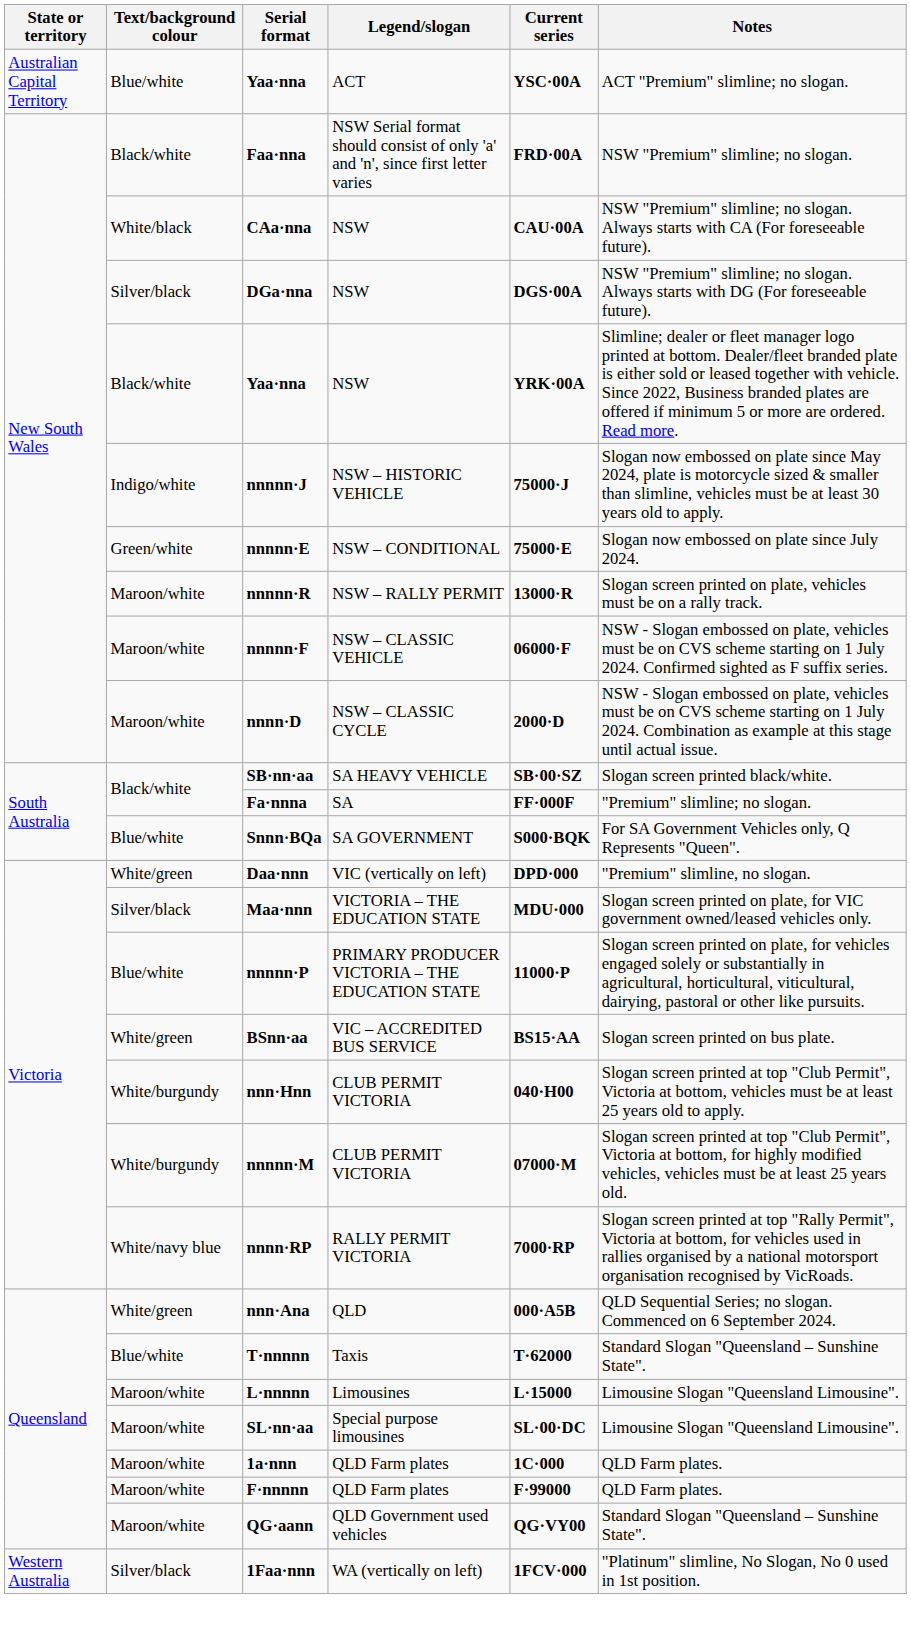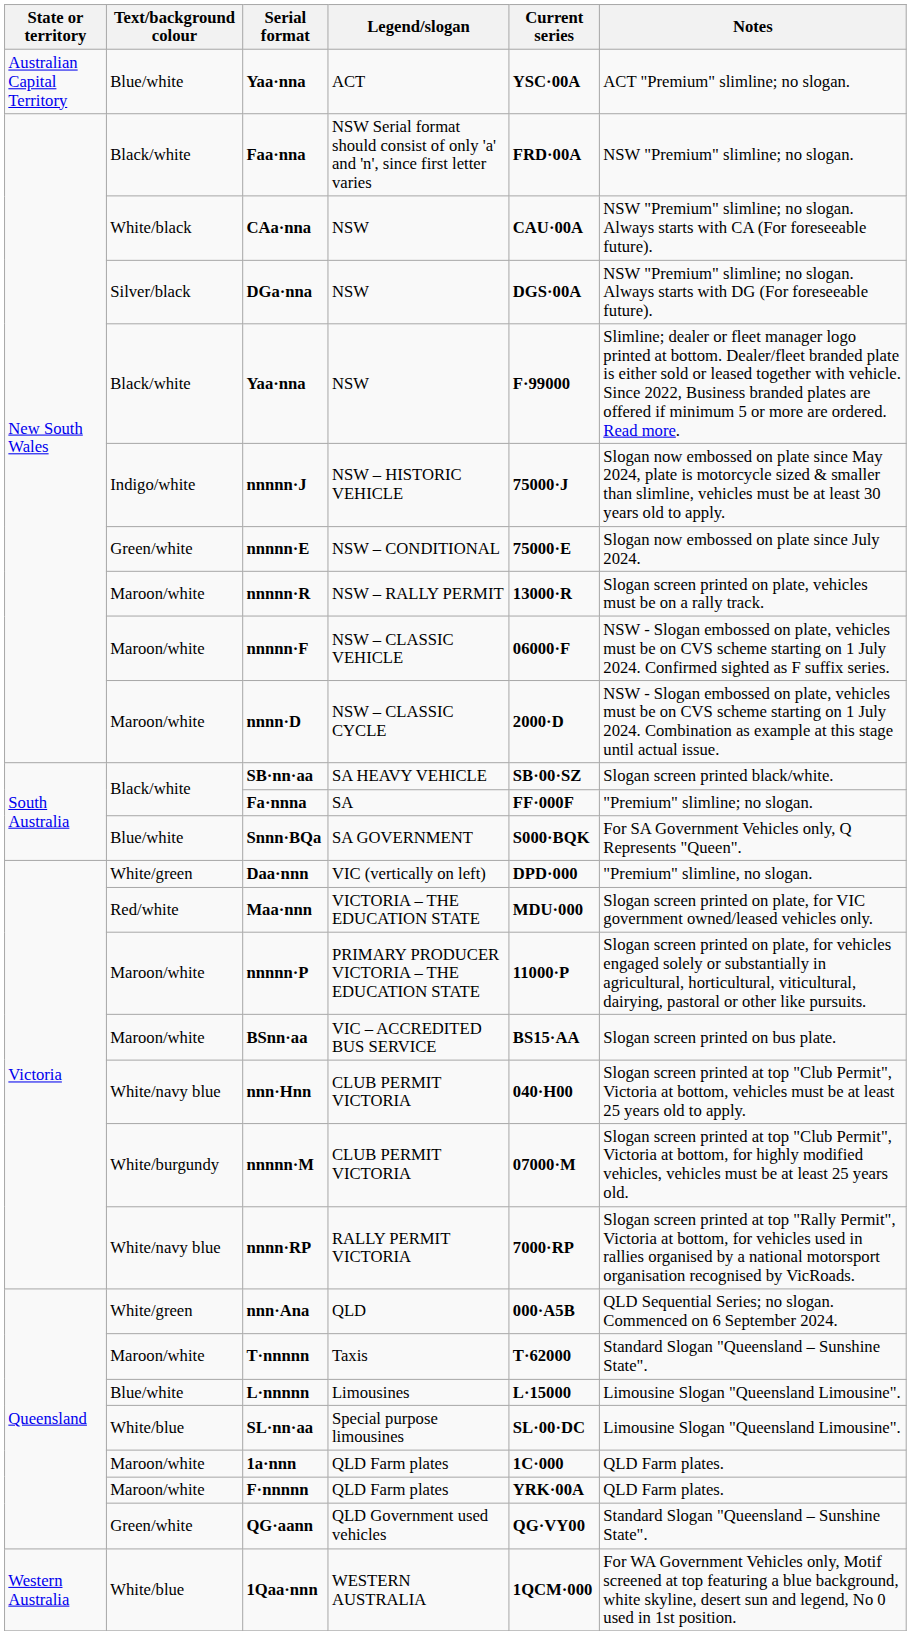Yaa·nna / NSW | Current series: YRK·00A -> F·99000
Maa·nnn | Text/background colour: Silver/black -> Red/white
nnnnn·P | Text/background colour: Blue/white -> Maroon/white
BSnn·aa | Text/background colour: White/green -> Maroon/white
nnn·Hnn | Text/background colour: White/burgundy -> White/navy blue
T·nnnnn | Text/background colour: Blue/white -> Maroon/white
L·nnnnn | Text/background colour: Maroon/white -> Blue/white
SL·nn·aa | Text/background colour: Maroon/white -> White/blue
F·nnnnn | Current series: F·99000 -> YRK·00A
QG·aann | Text/background colour: Maroon/white -> Green/white
- row: Western Australia | Silver/black | 1Faa·nnn | WA (vertically on left) | 1FCV·000 | "Platinum" slimline, No Slogan, No 0 used in 1st position.
+ row: Western Australia | White/blue | 1Qaa·nnn | WESTERN AUSTRALIA | 1QCM·000 | For WA Government Vehicles only, Motif screened at top featuring a blue background, white skyline, desert sun and legend, No 0 used in 1st position.
